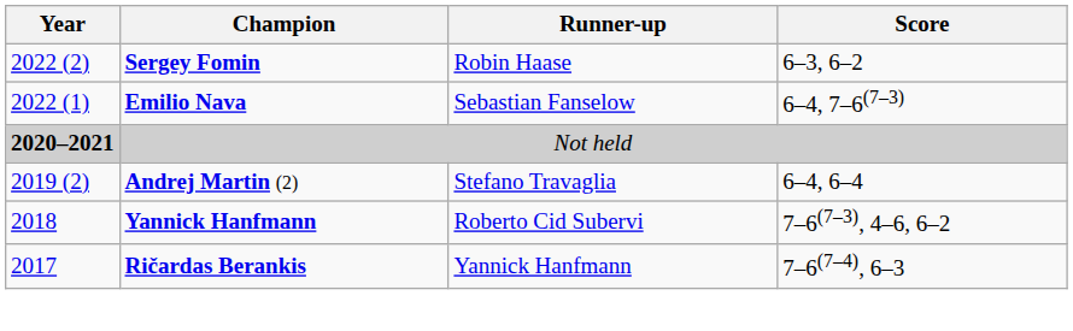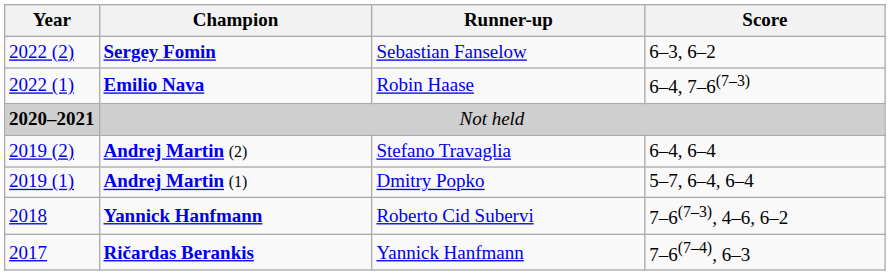Sergey Fomin | Runner-up: Robin Haase -> Sebastian Fanselow
Emilio Nava | Runner-up: Sebastian Fanselow -> Robin Haase
+ row: 2019 (1) | Andrej Martin (1) | Dmitry Popko | 5–7, 6–4, 6–4
